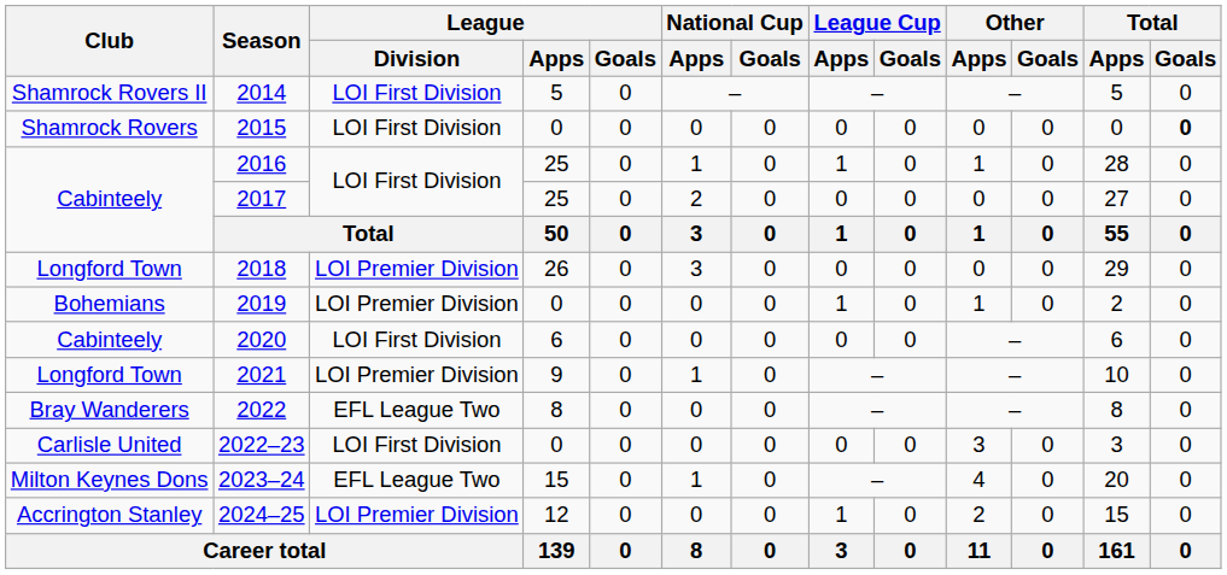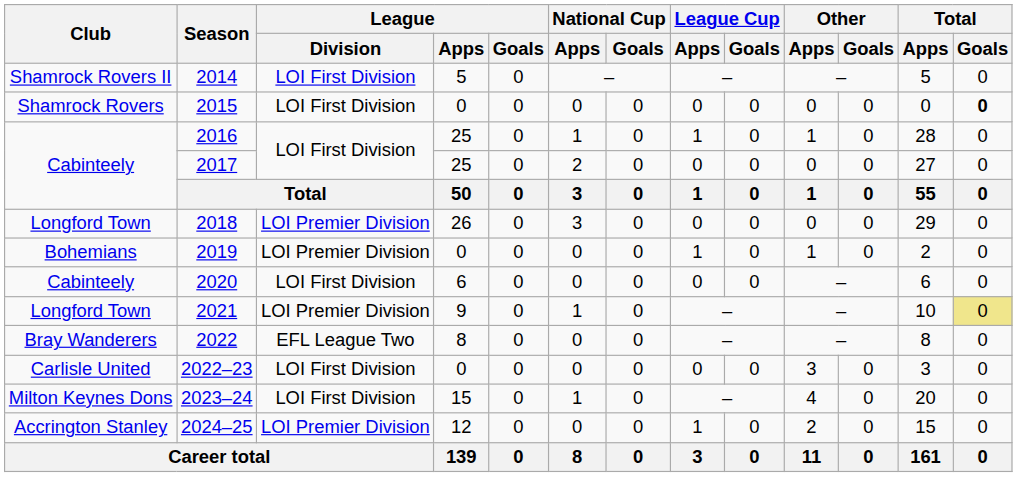2021 | Total / Goals: no background -> khaki background
2023–24 | League / Division: EFL League Two -> LOI First Division
